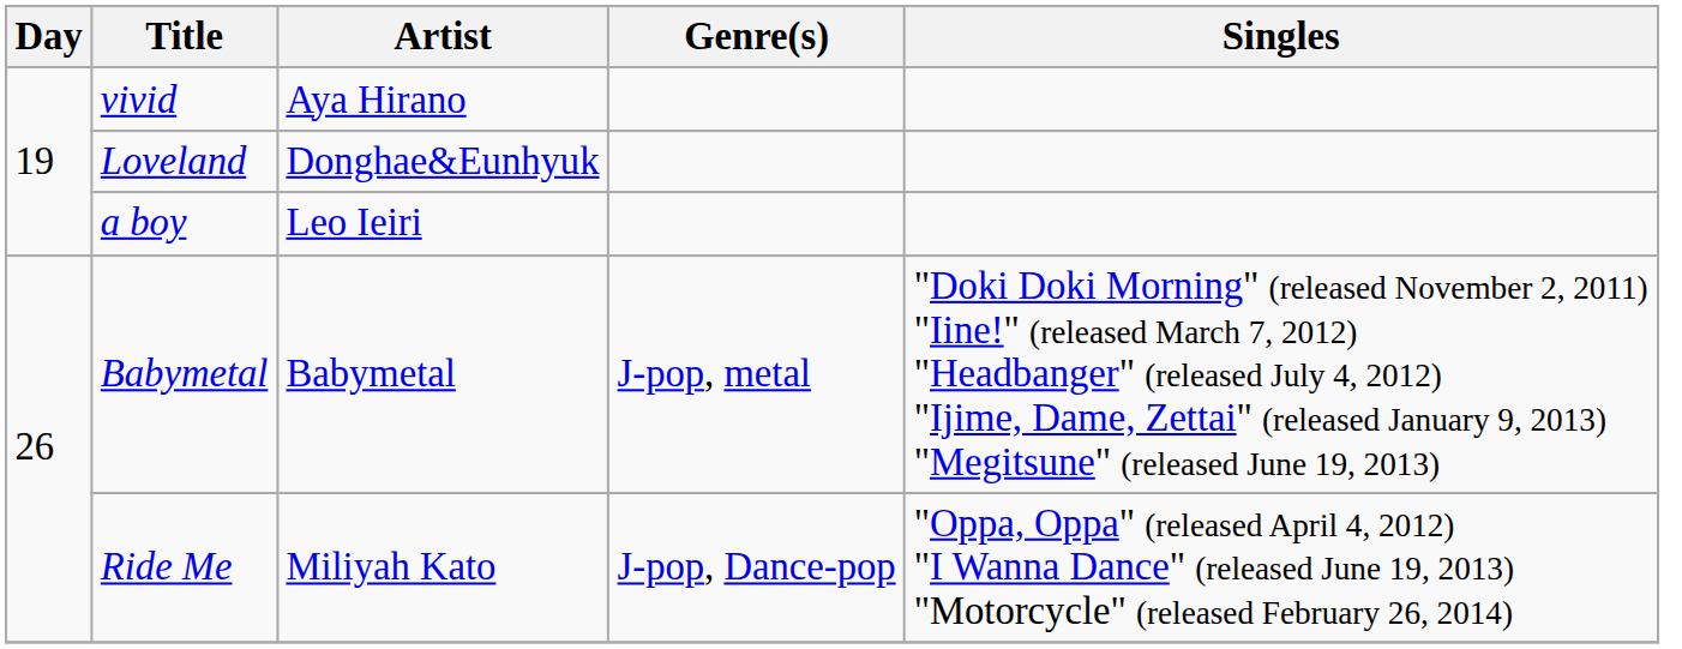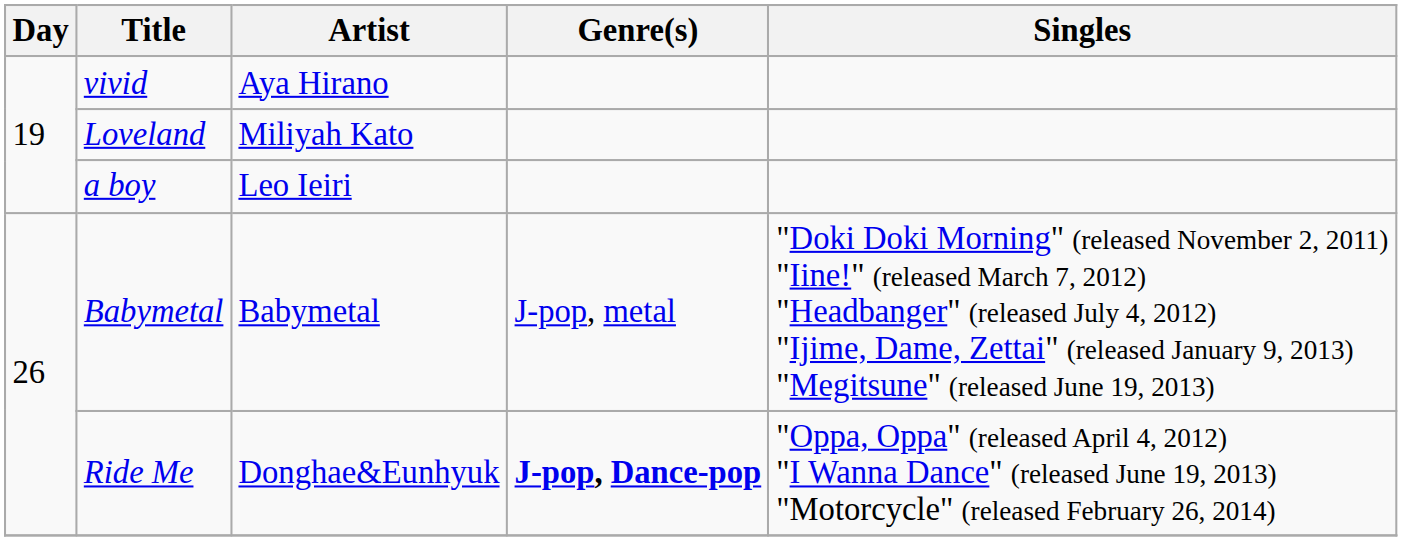Loveland | Artist: Donghae&Eunhyuk -> Miliyah Kato
Ride Me | Artist: Miliyah Kato -> Donghae&Eunhyuk
Ride Me | Genre(s): normal -> bold
